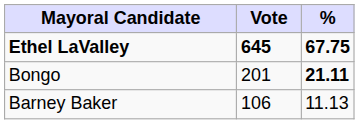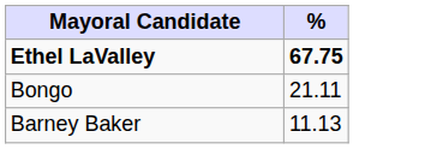- column: Vote | 645 | 201 | 106
Bongo | %: bold -> normal
